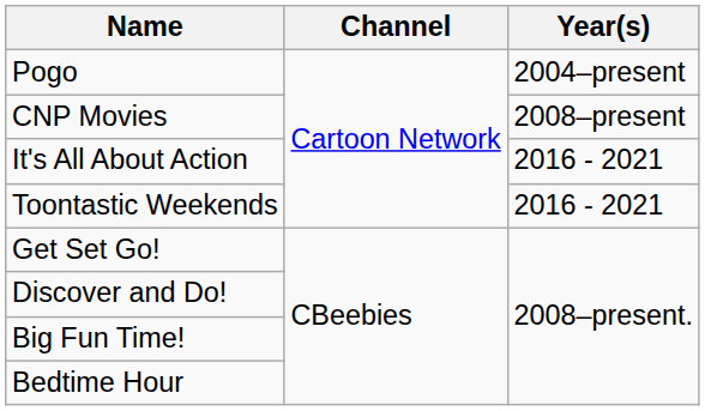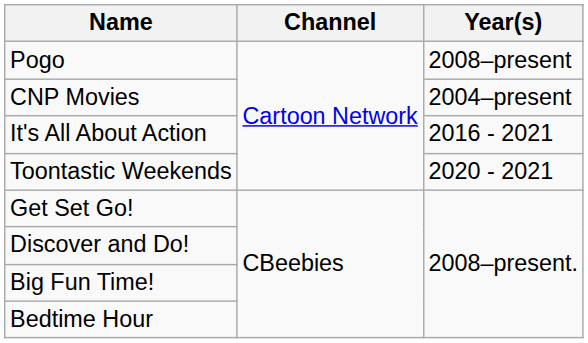Pogo | Year(s): 2004–present -> 2008–present
CNP Movies | Year(s): 2008–present -> 2004–present
Toontastic Weekends | Year(s): 2016 - 2021 -> 2020 - 2021
